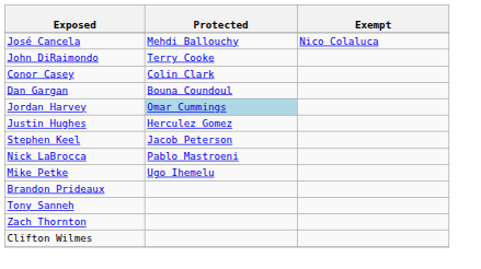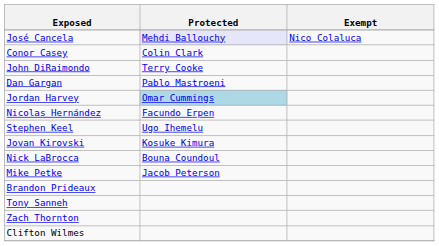José Cancela | Protected: no background -> lavender background
rows swapped: Conor Casey <-> John DiRaimondo
Dan Gargan | Protected: Bouna Coundoul -> Pablo Mastroeni
+ row: Nicolas Hernández | Facundo Erpen
- row: Justin Hughes | Herculez Gomez
Stephen Keel | Protected: Jacob Peterson -> Ugo Ihemelu
+ row: Jovan Kirovski | Kosuke Kimura
Nick LaBrocca | Protected: Pablo Mastroeni -> Bouna Coundoul
Mike Petke | Protected: Ugo Ihemelu -> Jacob Peterson
